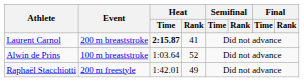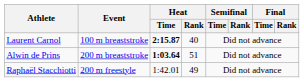Laurent Carnol | Event: 200 m breaststroke -> 100 m breaststroke
Laurent Carnol | Heat / Rank: 41 -> 40
Alwin de Prins | Event: 100 m breaststroke -> 200 m breaststroke
Alwin de Prins | Heat / Time: normal -> bold
Alwin de Prins | Heat / Rank: 52 -> 51
